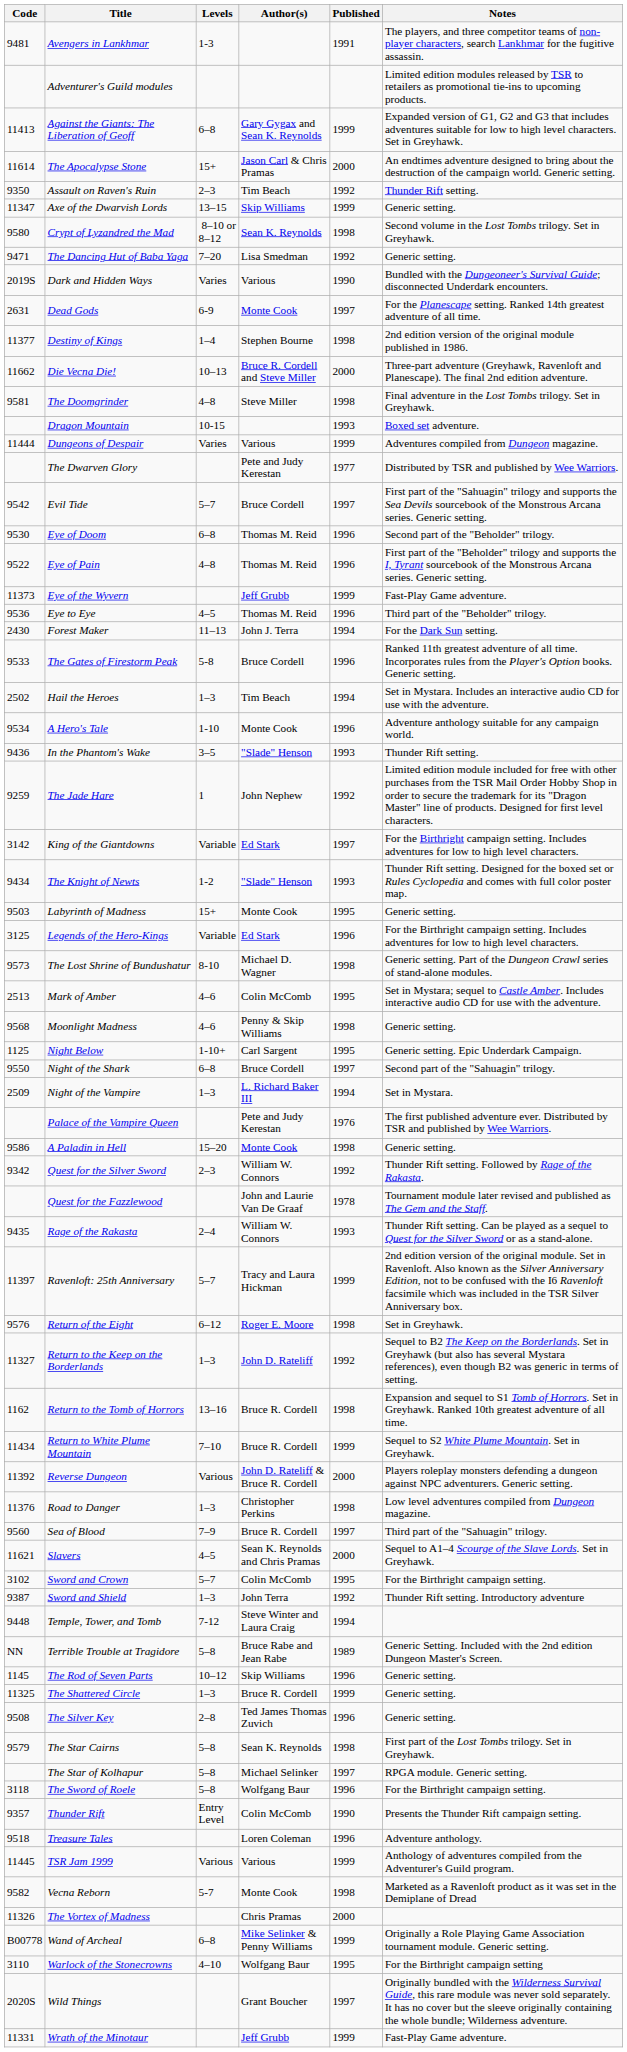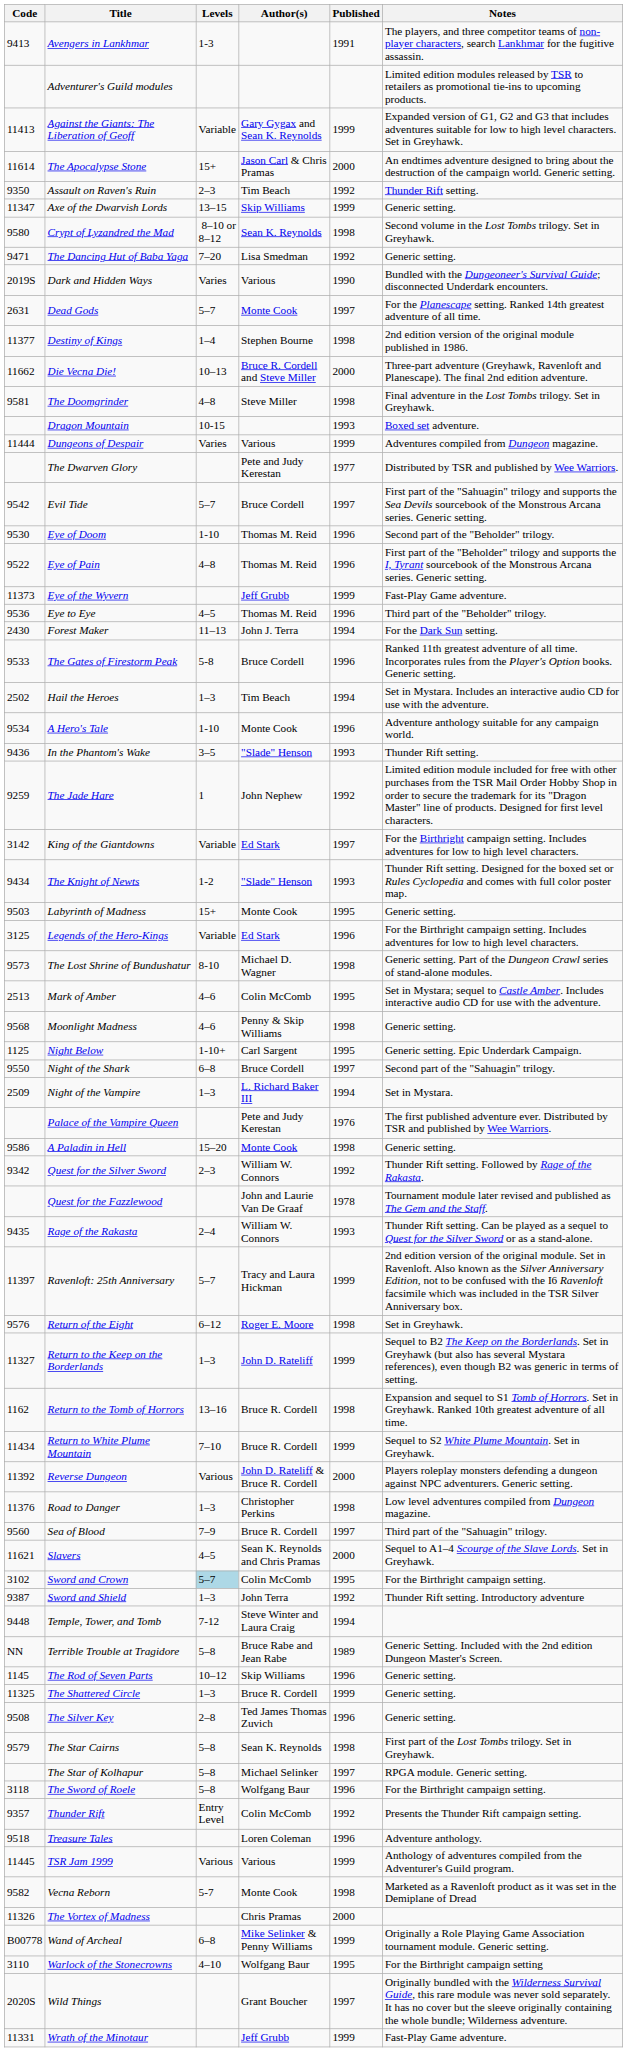Avengers in Lankhmar | Code: 9481 -> 9413
Against the Giants: The Liberation of Geoff | Levels: 6–8 -> Variable
Dead Gods | Levels: 6-9 -> 5–7
Eye of Doom | Levels: 6–8 -> 1-10
Return to the Keep on the Borderlands | Published: 1992 -> 1999
Sword and Crown | Levels: no background -> lightblue background
Thunder Rift | Published: 1990 -> 1992
